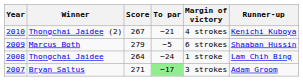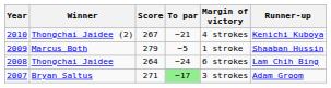Marcus Both | Margin of victory: 6 strokes -> 1 stroke
Thongchai Jaidee | Margin of victory: 1 stroke -> 6 strokes
